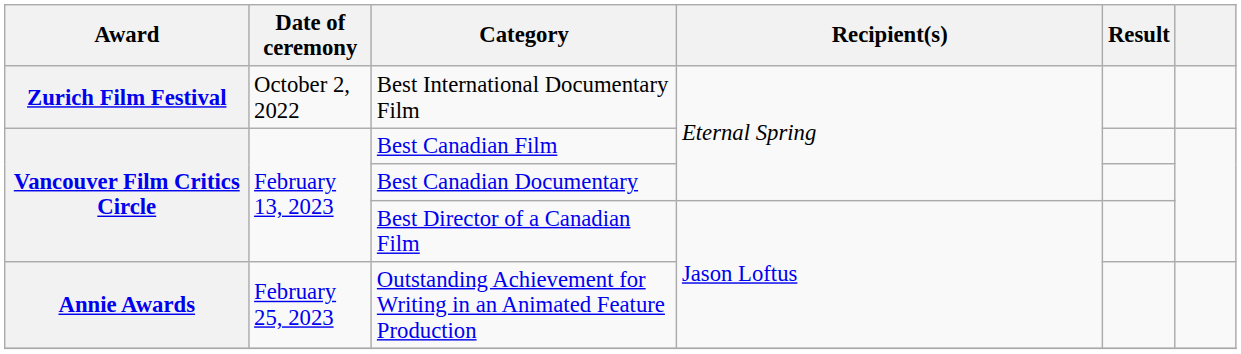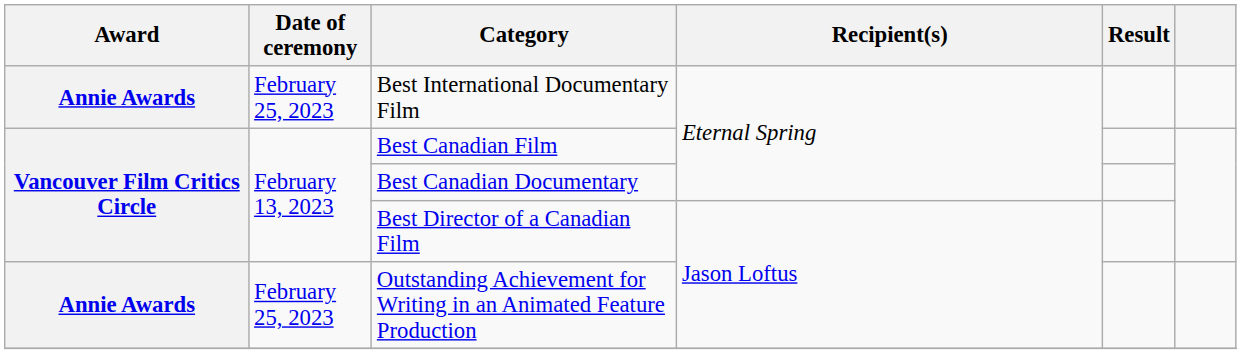Best International Documentary Film | Award: Zurich Film Festival -> Annie Awards
Best International Documentary Film | Date of ceremony: October 2, 2022 -> February 25, 2023
